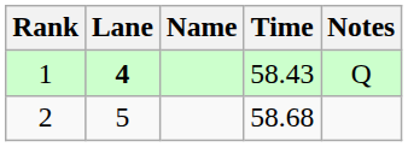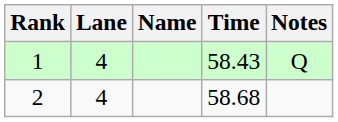1 | Lane: bold -> normal
2 | Lane: 5 -> 4
